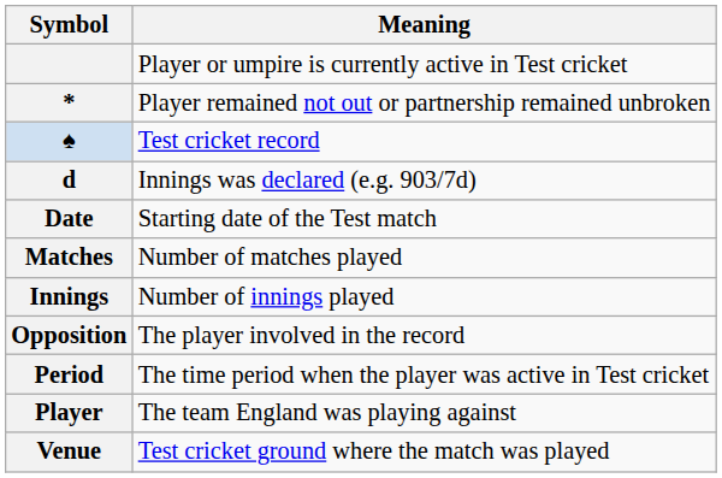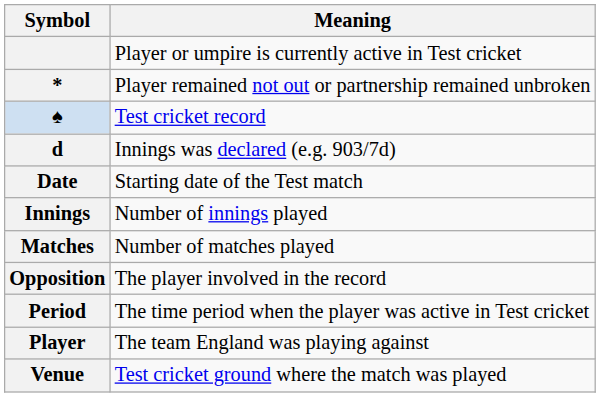rows swapped: Innings <-> Matches
